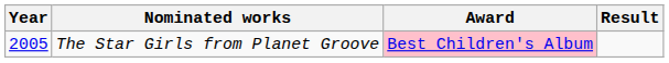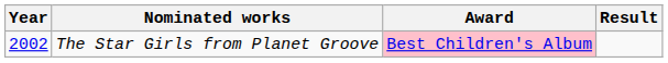The Star Girls from Planet Groove | Year: 2005 -> 2002
